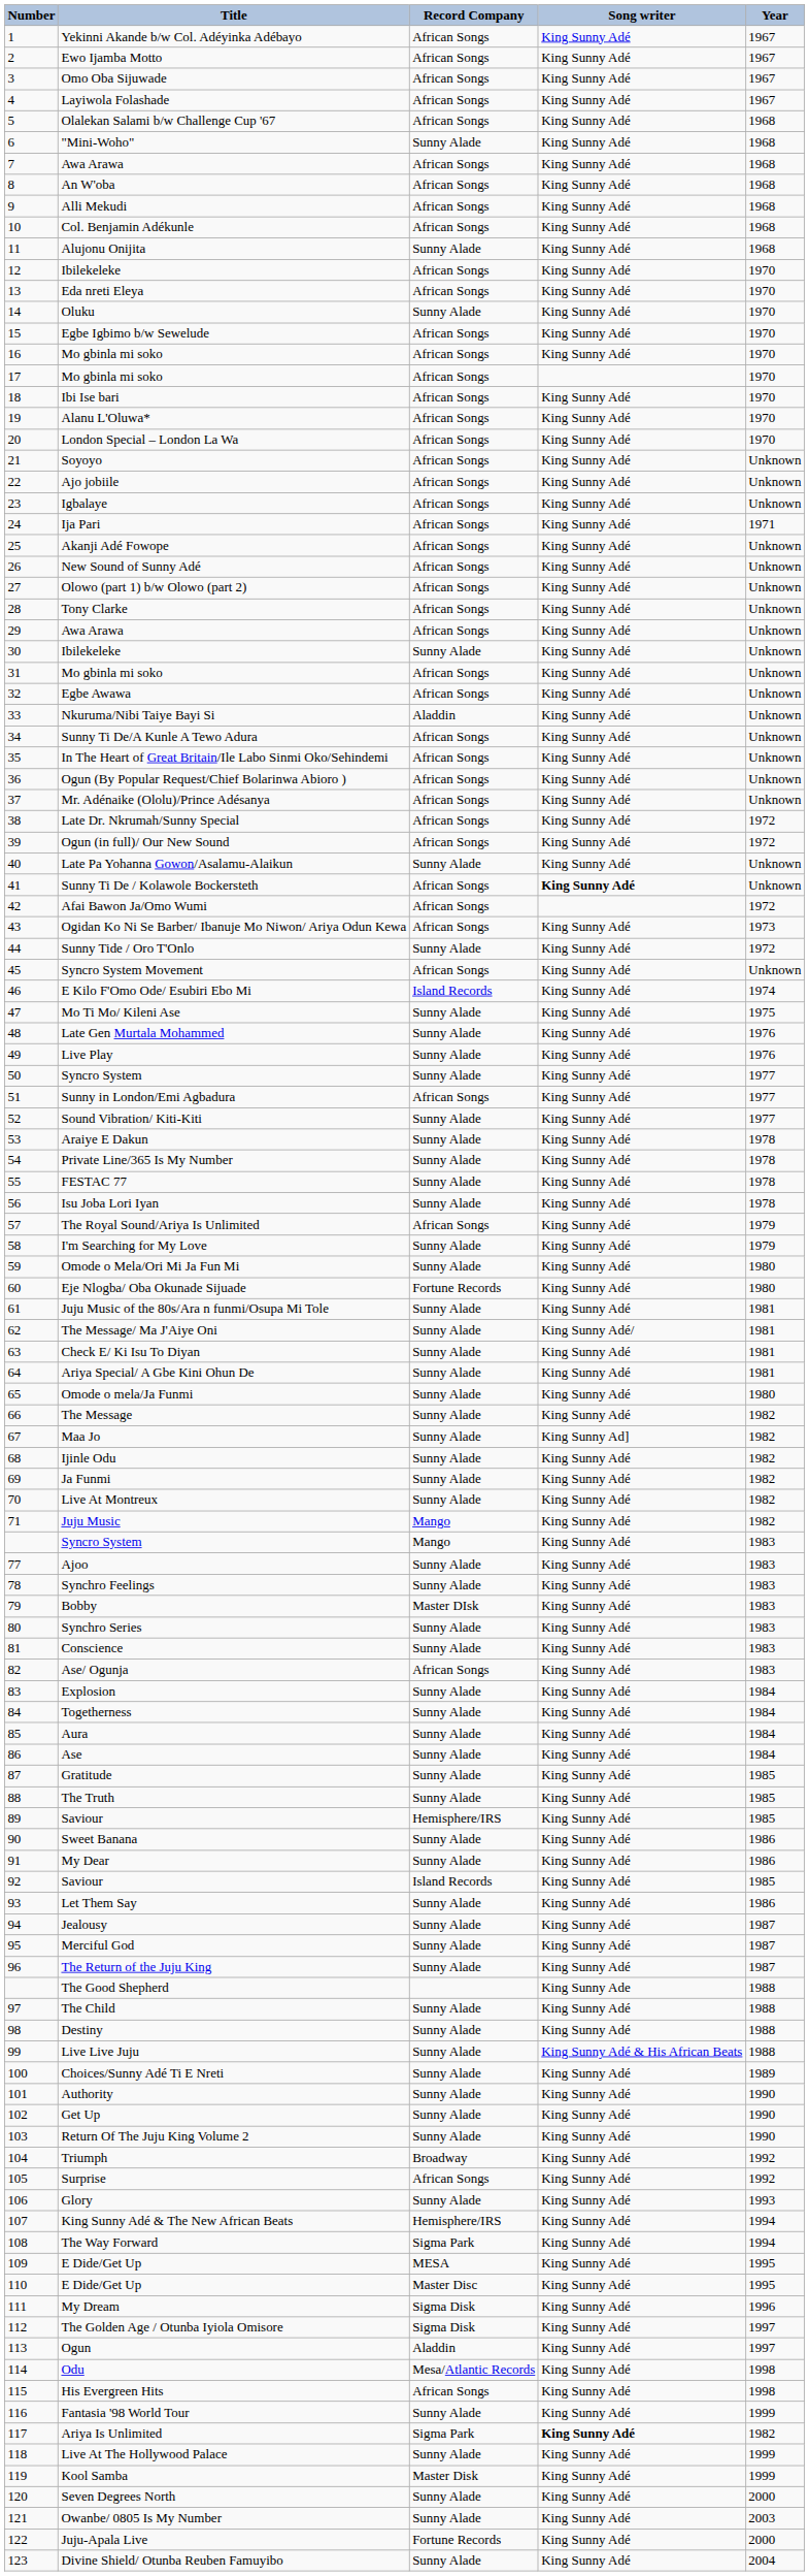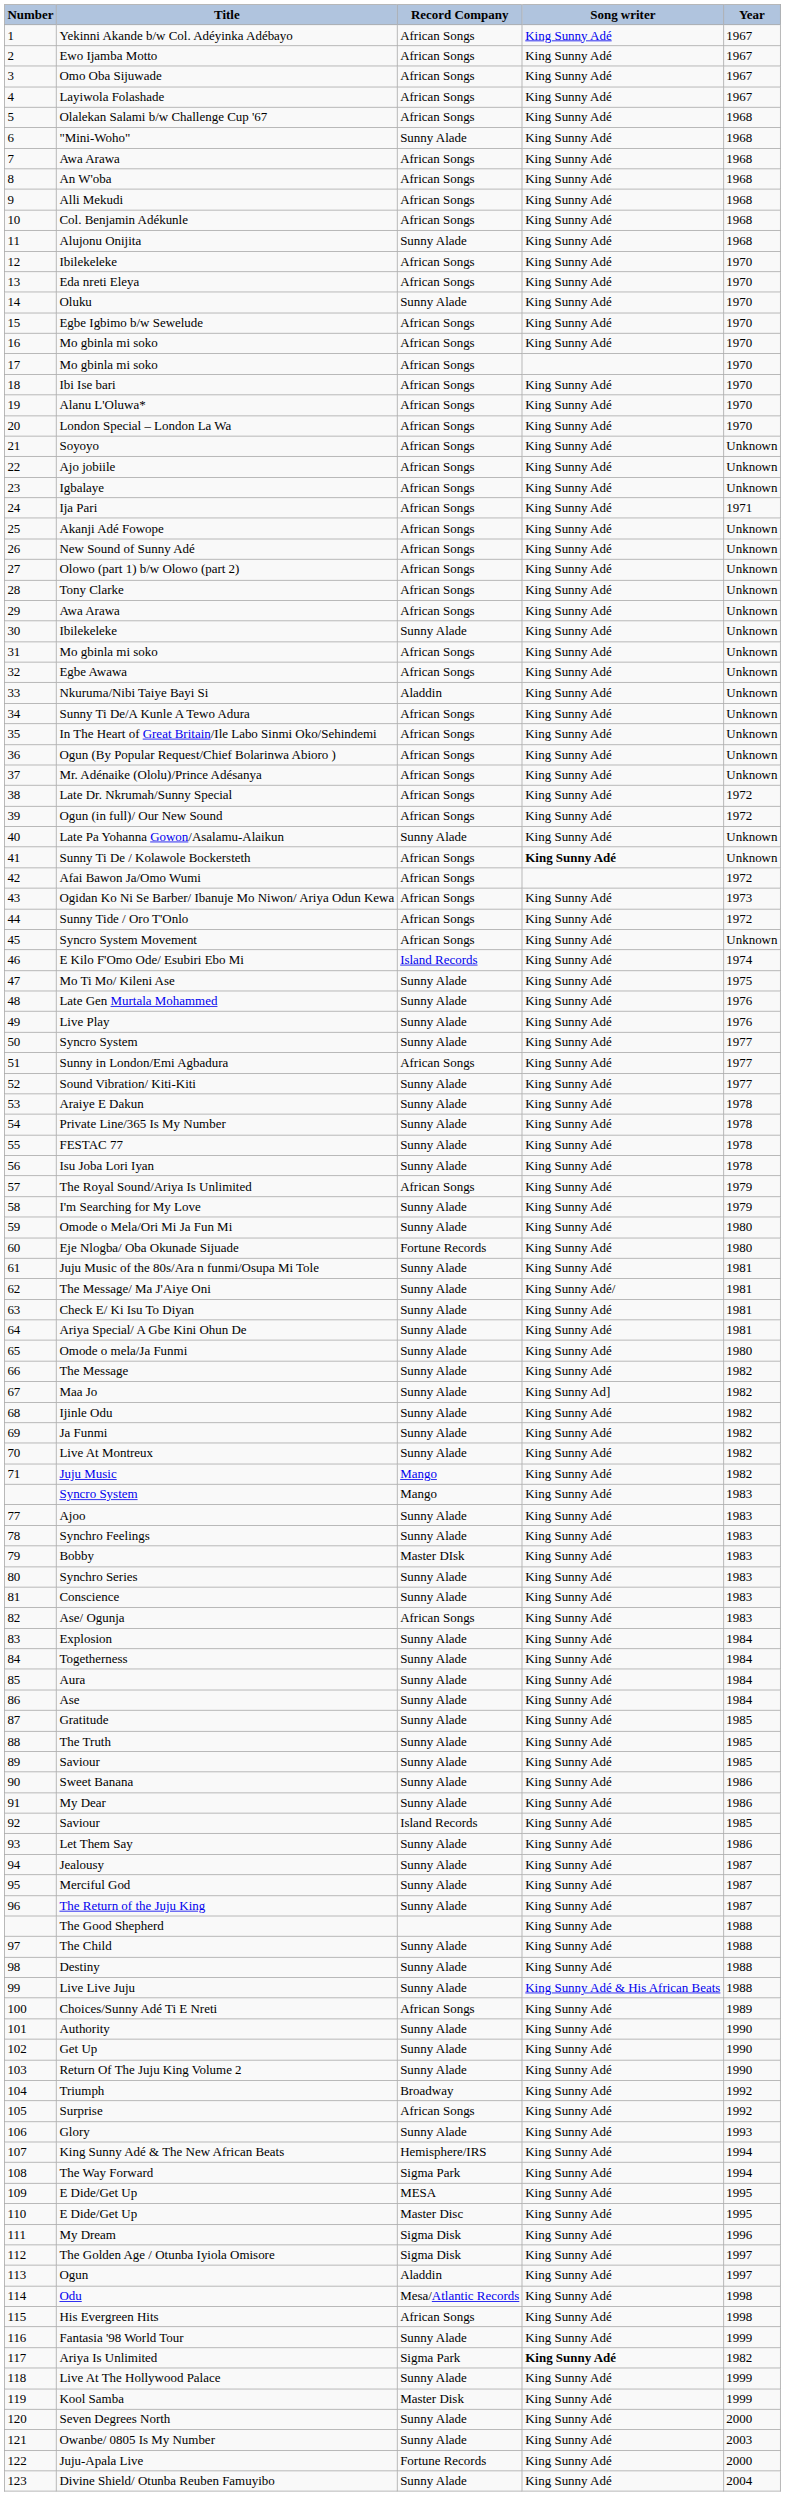Sunny Tide / Oro T'Onlo | Record Company: Sunny Alade -> African Songs
89 / Saviour | Record Company: Hemisphere/IRS -> Sunny Alade
Choices/Sunny Adé Ti E Nreti | Record Company: Sunny Alade -> African Songs
